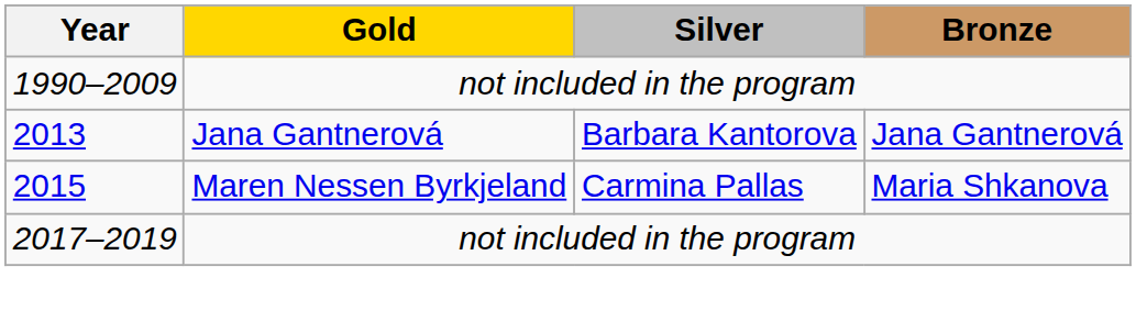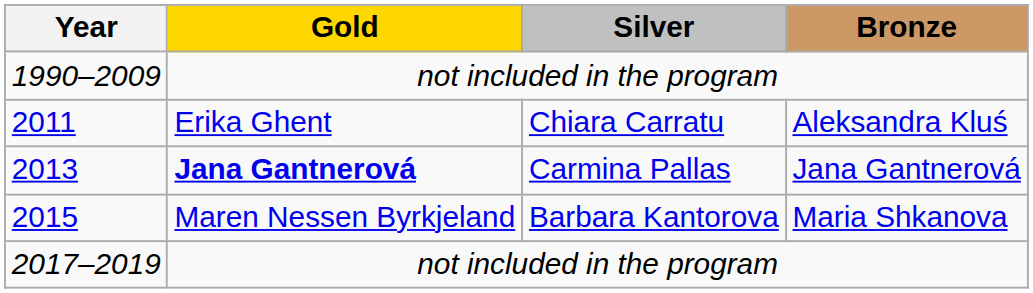+ row: 2011 | Erika Ghent | Chiara Carratu | Aleksandra Kluś
2013 | Gold: normal -> bold
2013 | Silver: Barbara Kantorova -> Carmina Pallas
2015 | Silver: Carmina Pallas -> Barbara Kantorova
